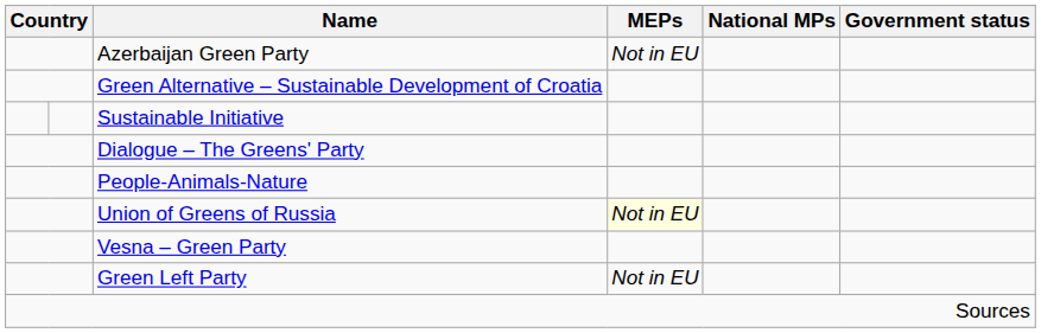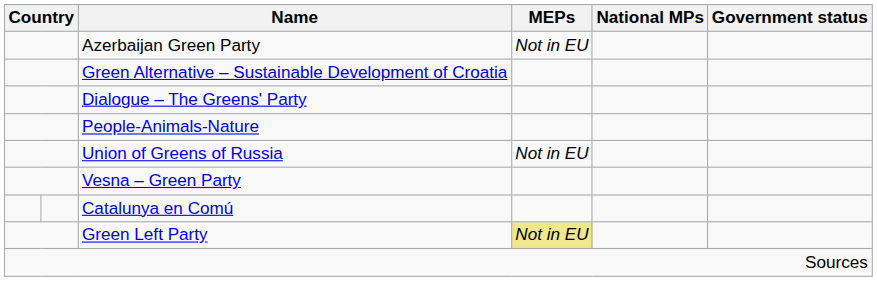- row: Sustainable Initiative
Union of Greens of Russia | MEPs: lightyellow background -> no background
+ row: Catalunya en Comú
Green Left Party | MEPs: no background -> khaki background
